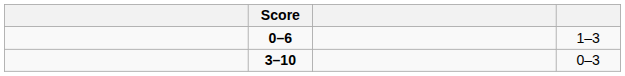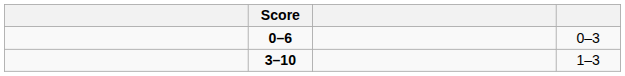0–6 | column 4: 1–3 -> 0–3
3–10 | column 4: 0–3 -> 1–3
